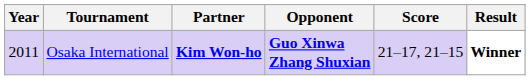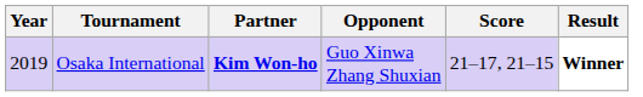Osaka International | Year: 2011 -> 2019
Osaka International | Opponent: bold -> normal
